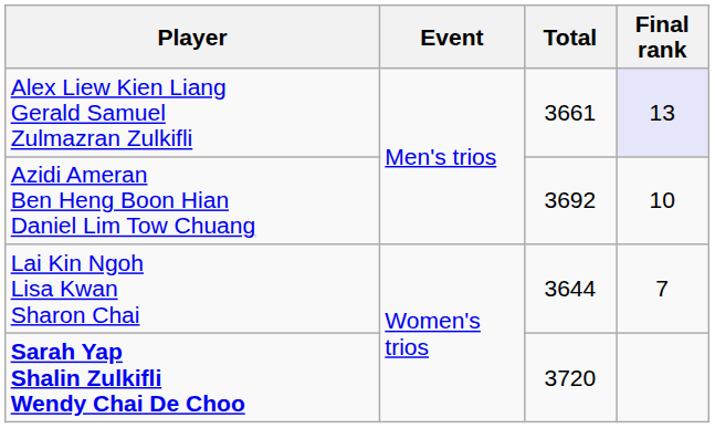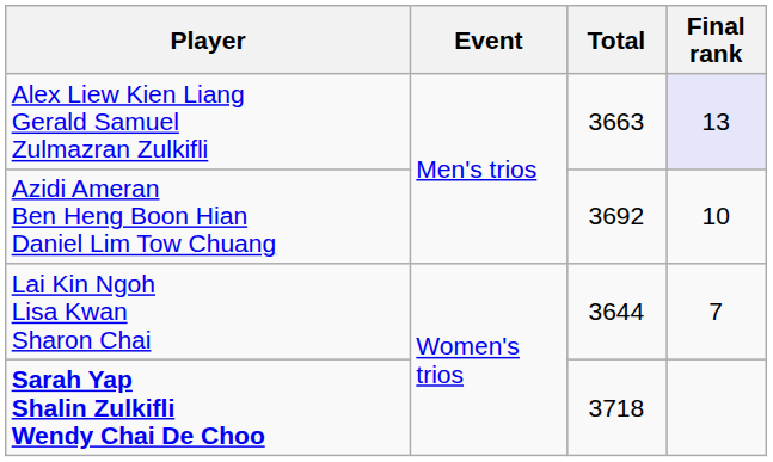Alex Liew Kien Liang Gerald Samuel Zulmazran Zulkifli | Total: 3661 -> 3663
Sarah Yap Shalin Zulkifli Wendy Chai De Choo | Total: 3720 -> 3718
